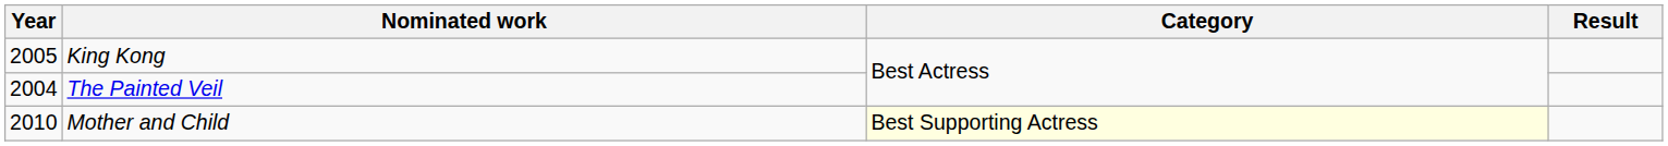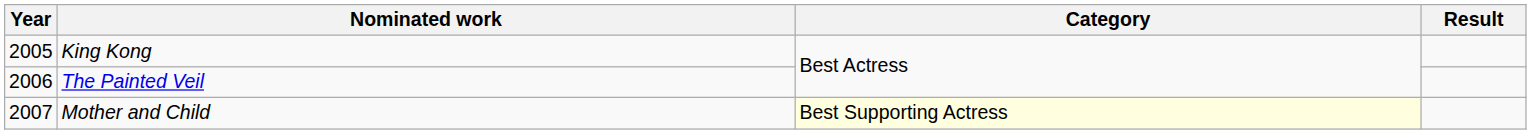The Painted Veil | Year: 2004 -> 2006
Mother and Child | Year: 2010 -> 2007
